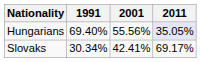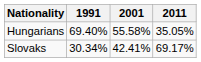Hungarians | 2001: 55.56% -> 55.58%
Hungarians | 2011: lavender background -> no background
